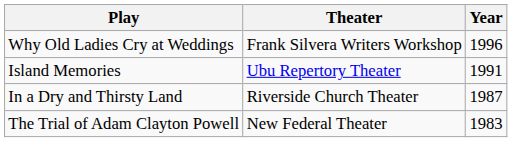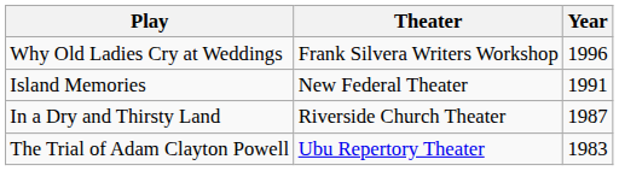Island Memories | Theater: Ubu Repertory Theater -> New Federal Theater
The Trial of Adam Clayton Powell | Theater: New Federal Theater -> Ubu Repertory Theater
